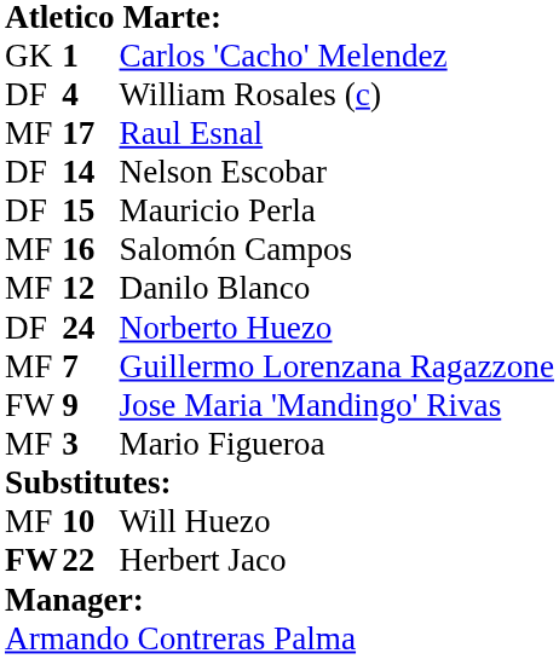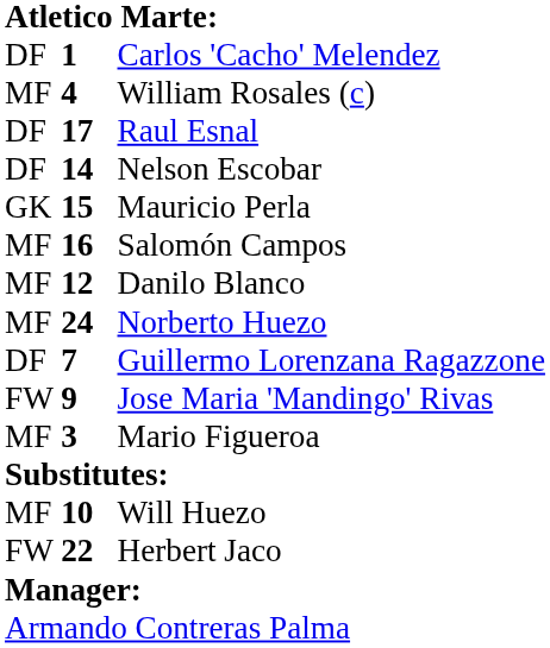Carlos 'Cacho' Melendez | column 1: GK -> DF
William Rosales (c) | column 1: DF -> MF
Raul Esnal | column 1: MF -> DF
Mauricio Perla | column 1: DF -> GK
Norberto Huezo | column 1: DF -> MF
Guillermo Lorenzana Ragazzone | column 1: MF -> DF
Herbert Jaco | column 1: bold -> normal
